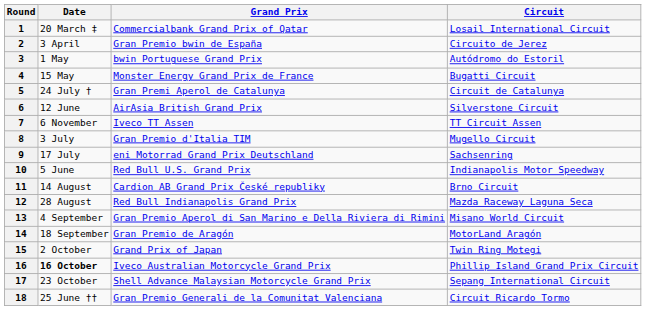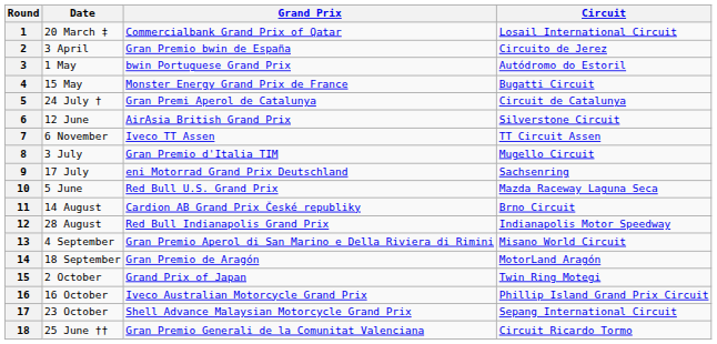10 | Circuit: Indianapolis Motor Speedway -> Mazda Raceway Laguna Seca
12 | Circuit: Mazda Raceway Laguna Seca -> Indianapolis Motor Speedway
16 | Date: bold -> normal
